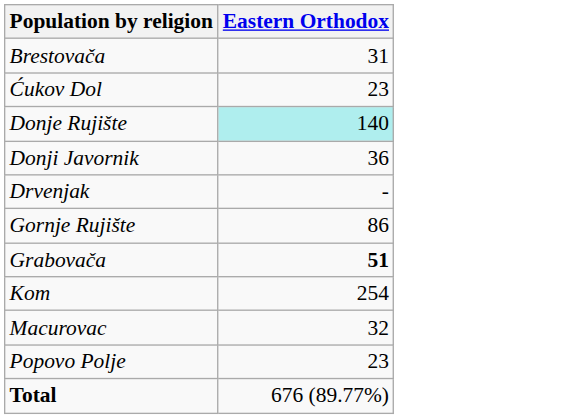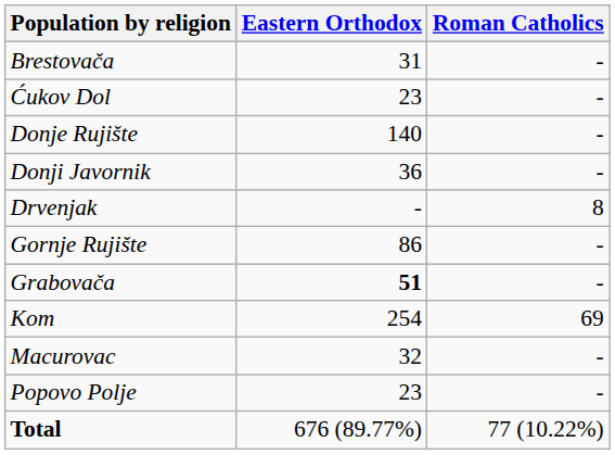+ column: Roman Catholics | - | - | - | - | 8 | - | - | 69 | - | - | 77 (10.22%)
Donje Rujište | Eastern Orthodox: paleturquoise background -> no background
